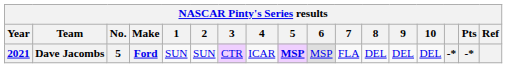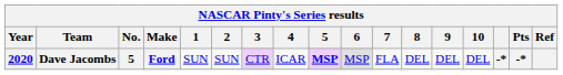Dave Jacombs | Year: 2021 -> 2020
